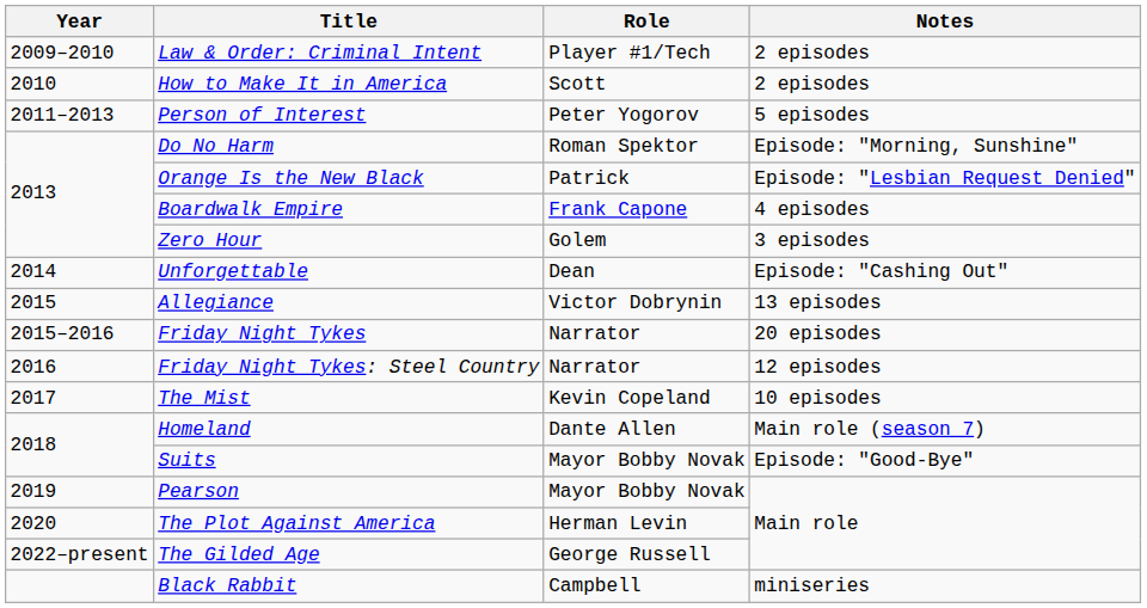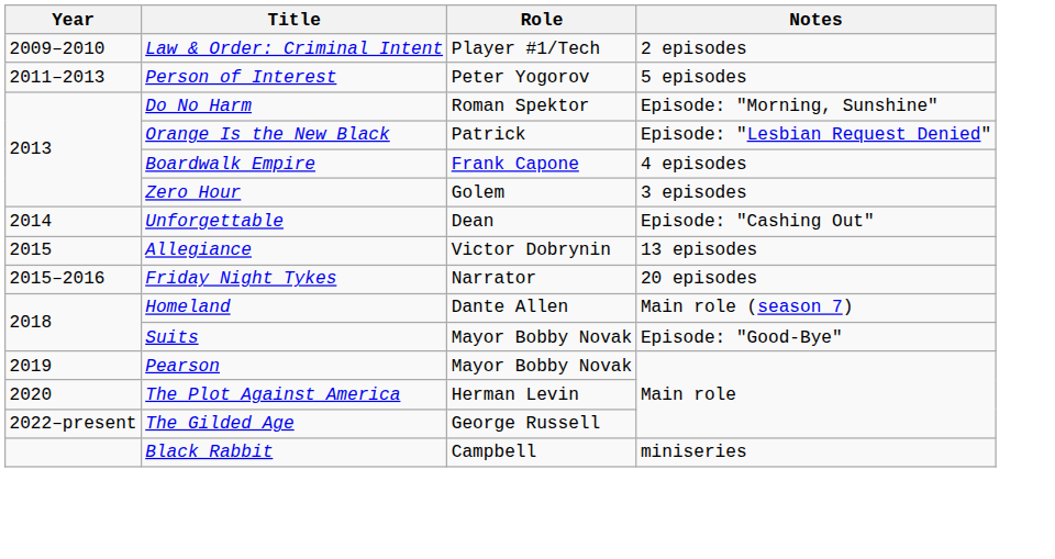- row: 2010 | How to Make It in America | Scott | 2 episodes
- row: 2016 | Friday Night Tykes: Steel Country | Narrator | 12 episodes
- row: 2017 | The Mist | Kevin Copeland | 10 episodes
